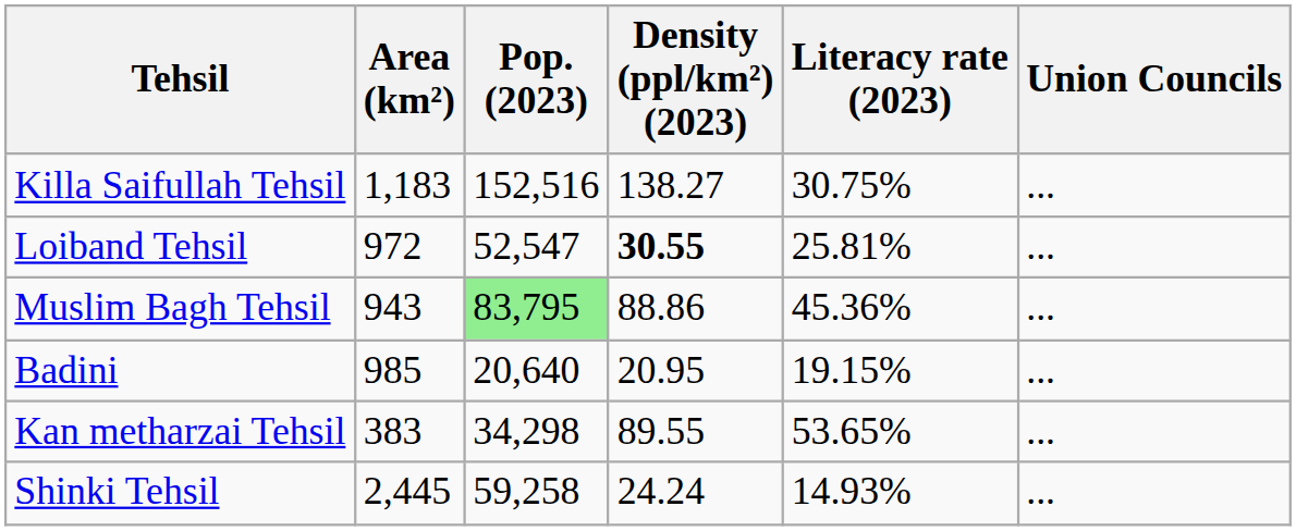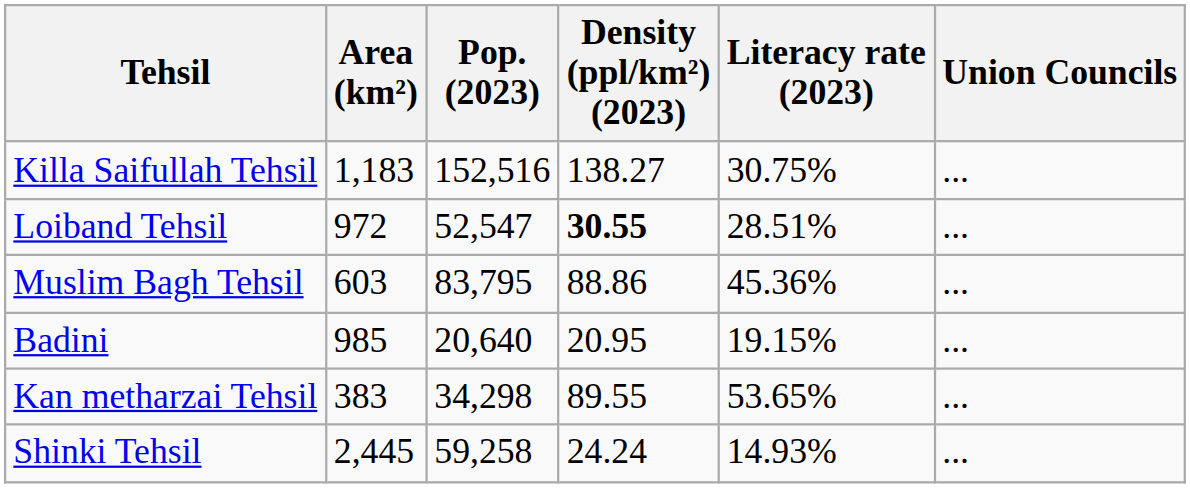Loiband Tehsil | Literacy rate (2023): 25.81% -> 28.51%
Muslim Bagh Tehsil | Area (km²): 943 -> 603
Muslim Bagh Tehsil | Pop. (2023): lightgreen background -> no background
